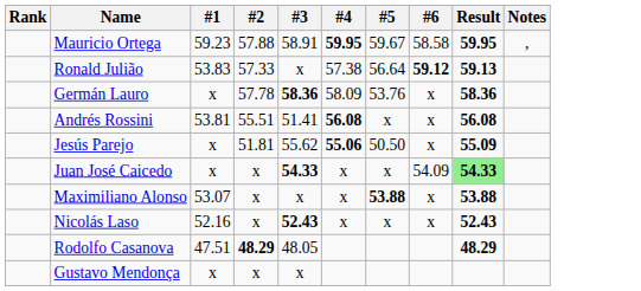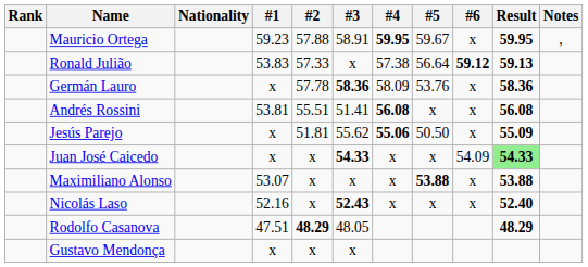+ column: Nationality
Mauricio Ortega | #6: 58.58 -> x
Nicolás Laso | Result: 52.43 -> 52.40
